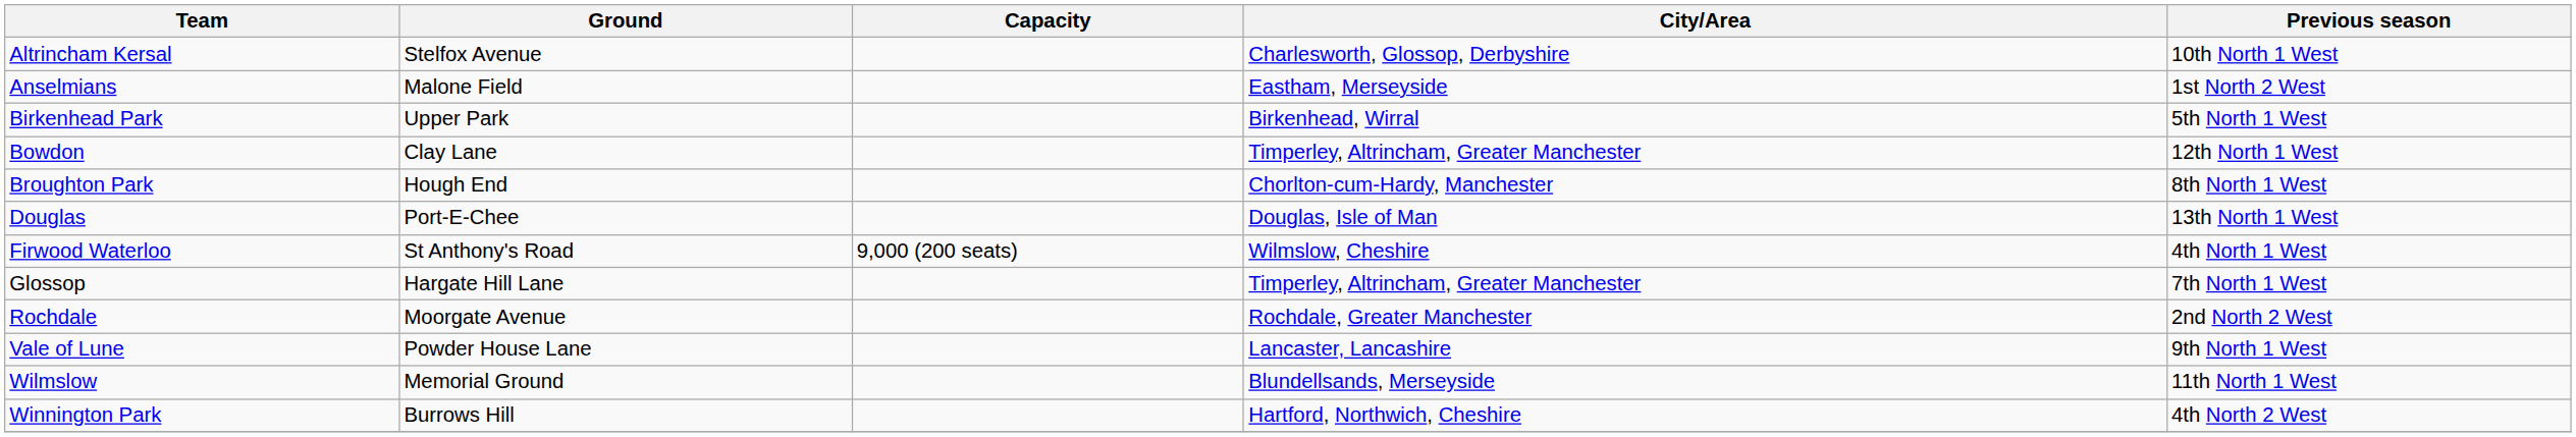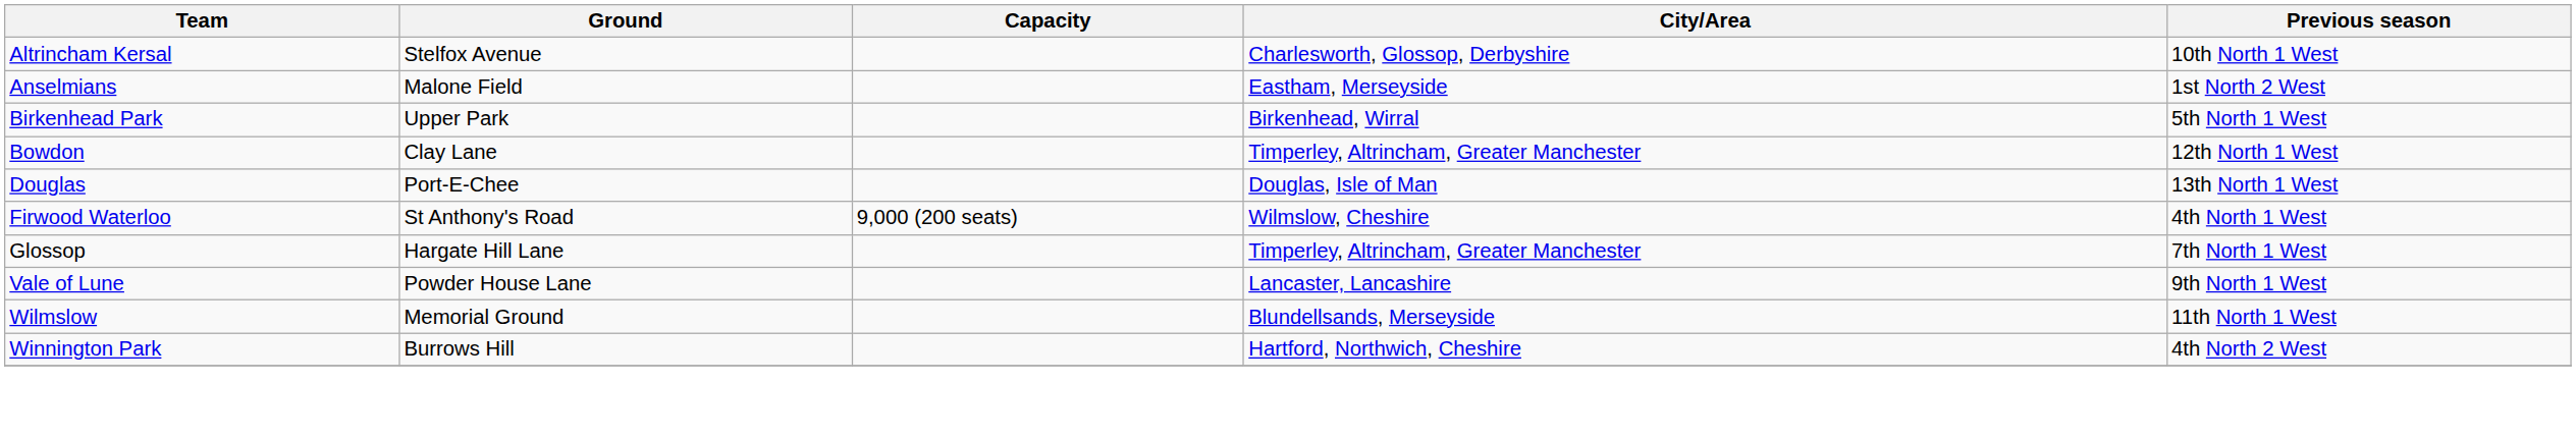- row: Broughton Park | Hough End | Chorlton-cum-Hardy, Manchester | 8th North 1 West
- row: Rochdale | Moorgate Avenue | Rochdale, Greater Manchester | 2nd North 2 West
